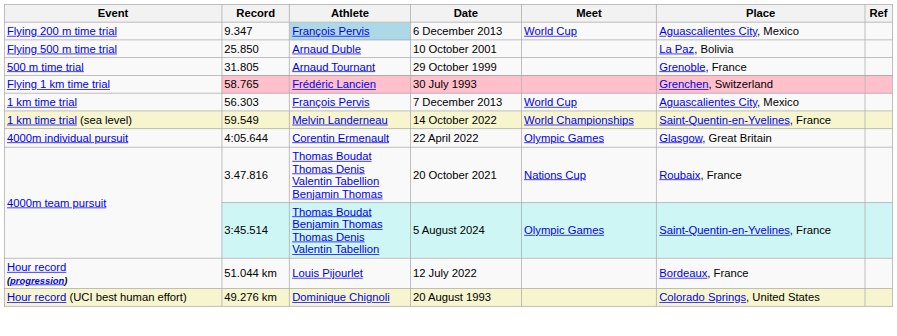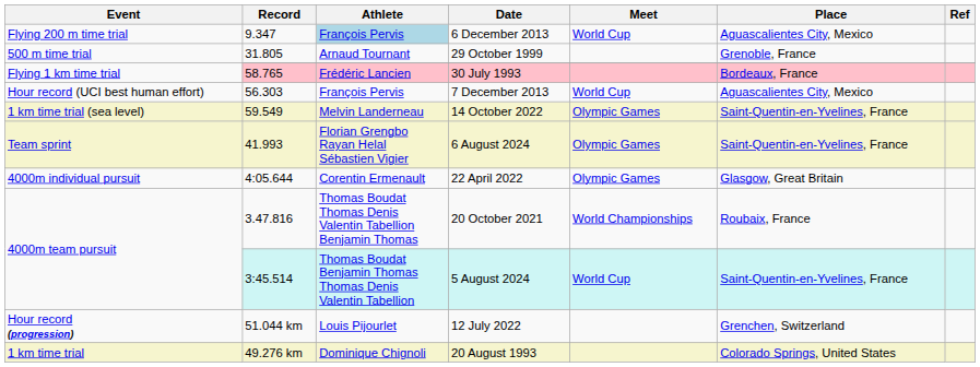- row: Flying 500 m time trial | 25.850 | Arnaud Duble | 10 October 2001 | La Paz, Bolivia
30 July 1993 | Place: Grenchen, Switzerland -> Bordeaux, France
7 December 2013 | Event: 1 km time trial -> Hour record (UCI best human effort)
14 October 2022 | Meet: World Championships -> Olympic Games
+ row: Team sprint | 41.993 | Florian Grengbo Rayan Helal Sébastien Vigier | 6 August 2024 | Olympic Games | Saint-Quentin-en-Yvelines, France
20 October 2021 | Meet: Nations Cup -> World Championships
5 August 2024 | Meet: Olympic Games -> World Cup
12 July 2022 | Place: Bordeaux, France -> Grenchen, Switzerland
20 August 1993 | Event: Hour record (UCI best human effort) -> 1 km time trial
